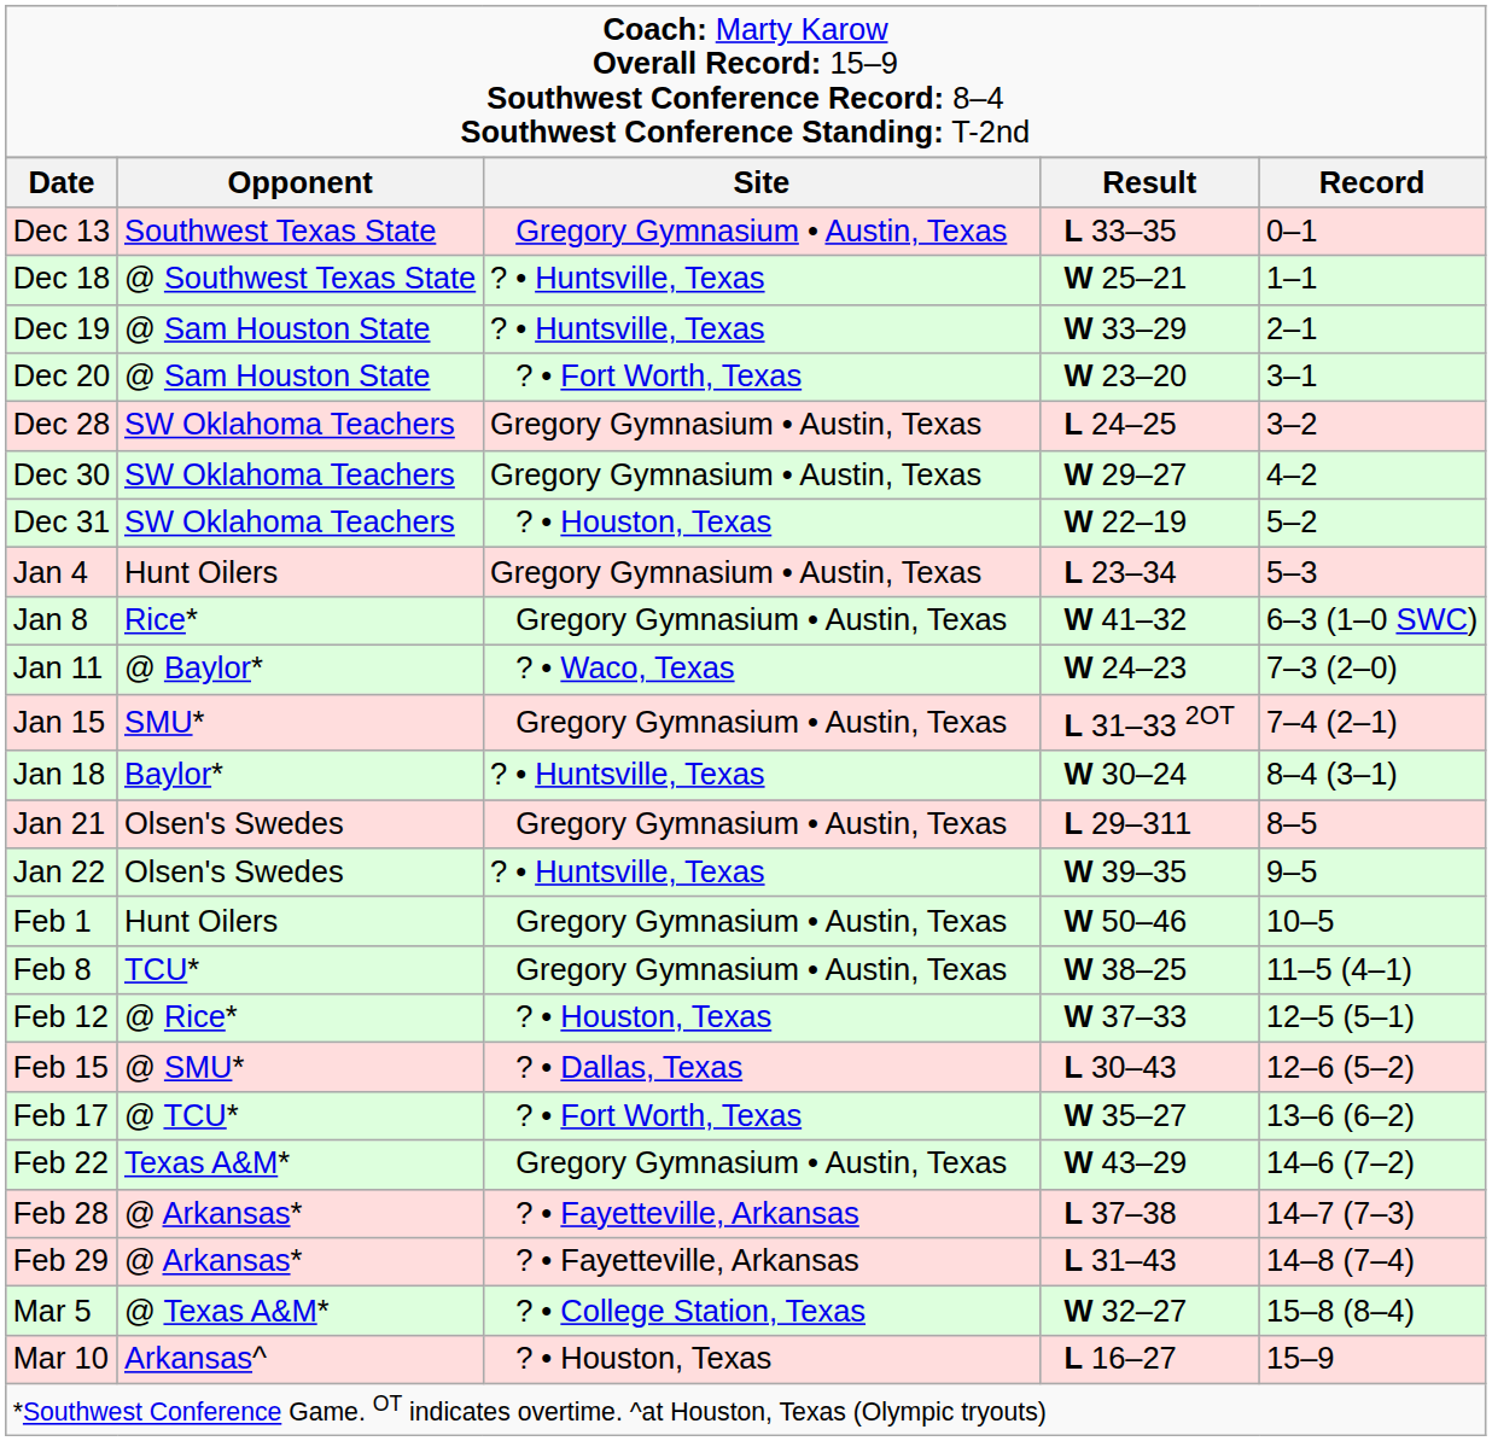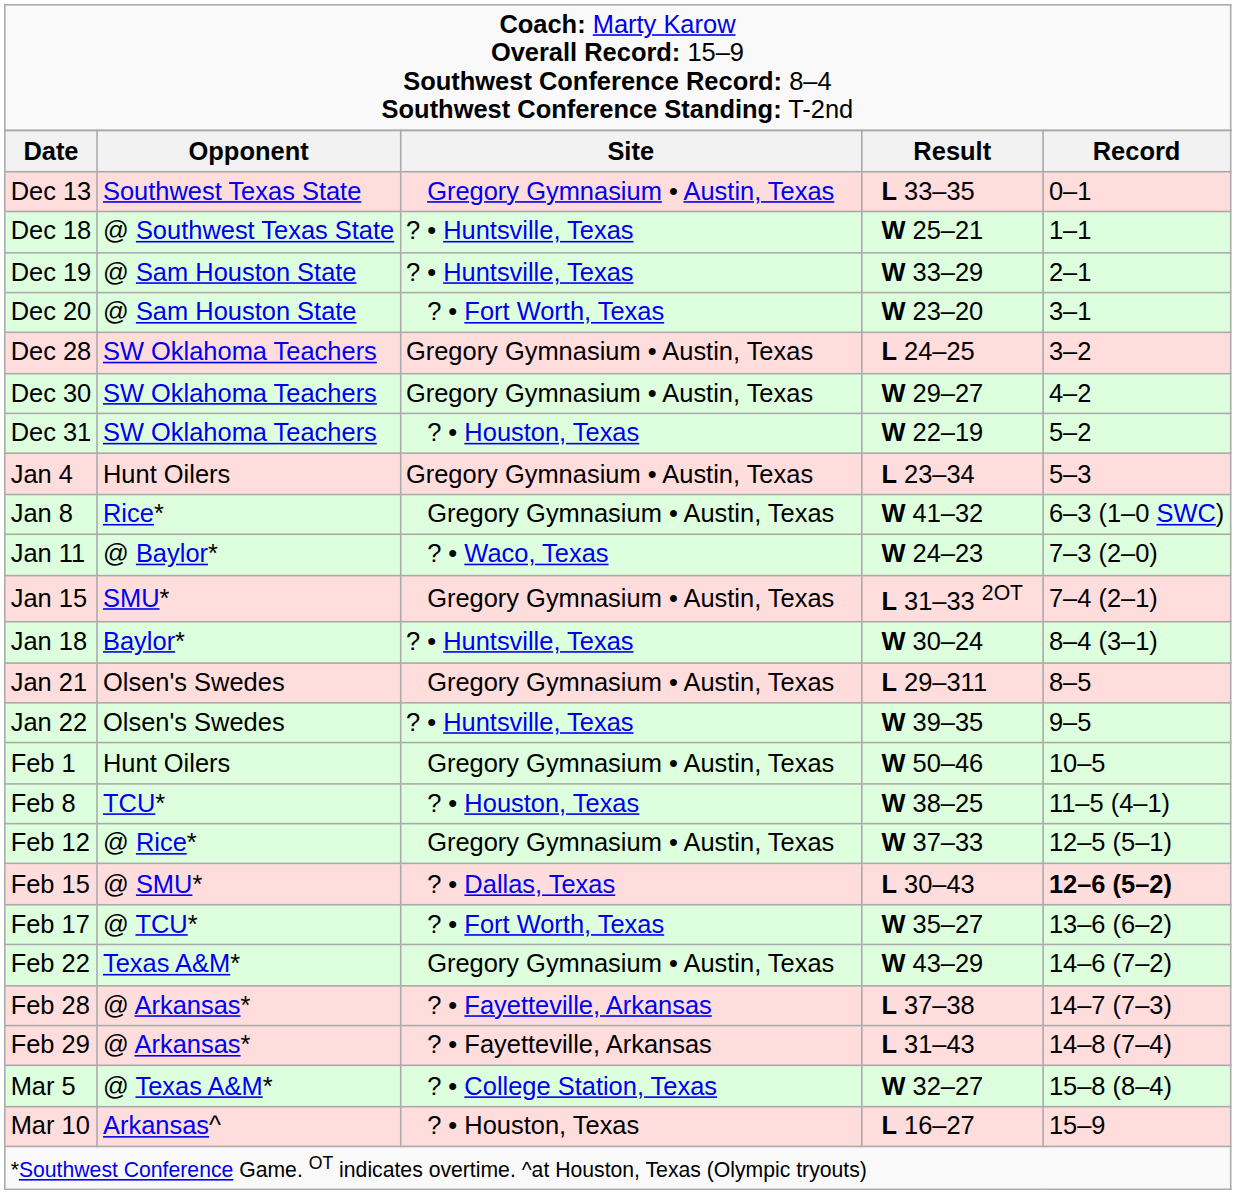Feb 8 | column 3: Gregory Gymnasium • Austin, Texas -> ? • Houston, Texas
Feb 12 | column 3: ? • Houston, Texas -> Gregory Gymnasium • Austin, Texas
Feb 15 | column 5: normal -> bold
